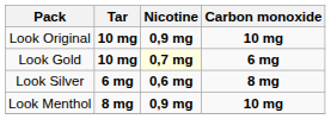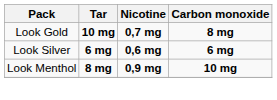- row: Look Original | 10 mg | 0,9 mg | 10 mg
Look Gold | Nicotine: lightyellow background -> no background
Look Gold | Carbon monoxide: 6 mg -> 8 mg
Look Silver | Carbon monoxide: 8 mg -> 6 mg
